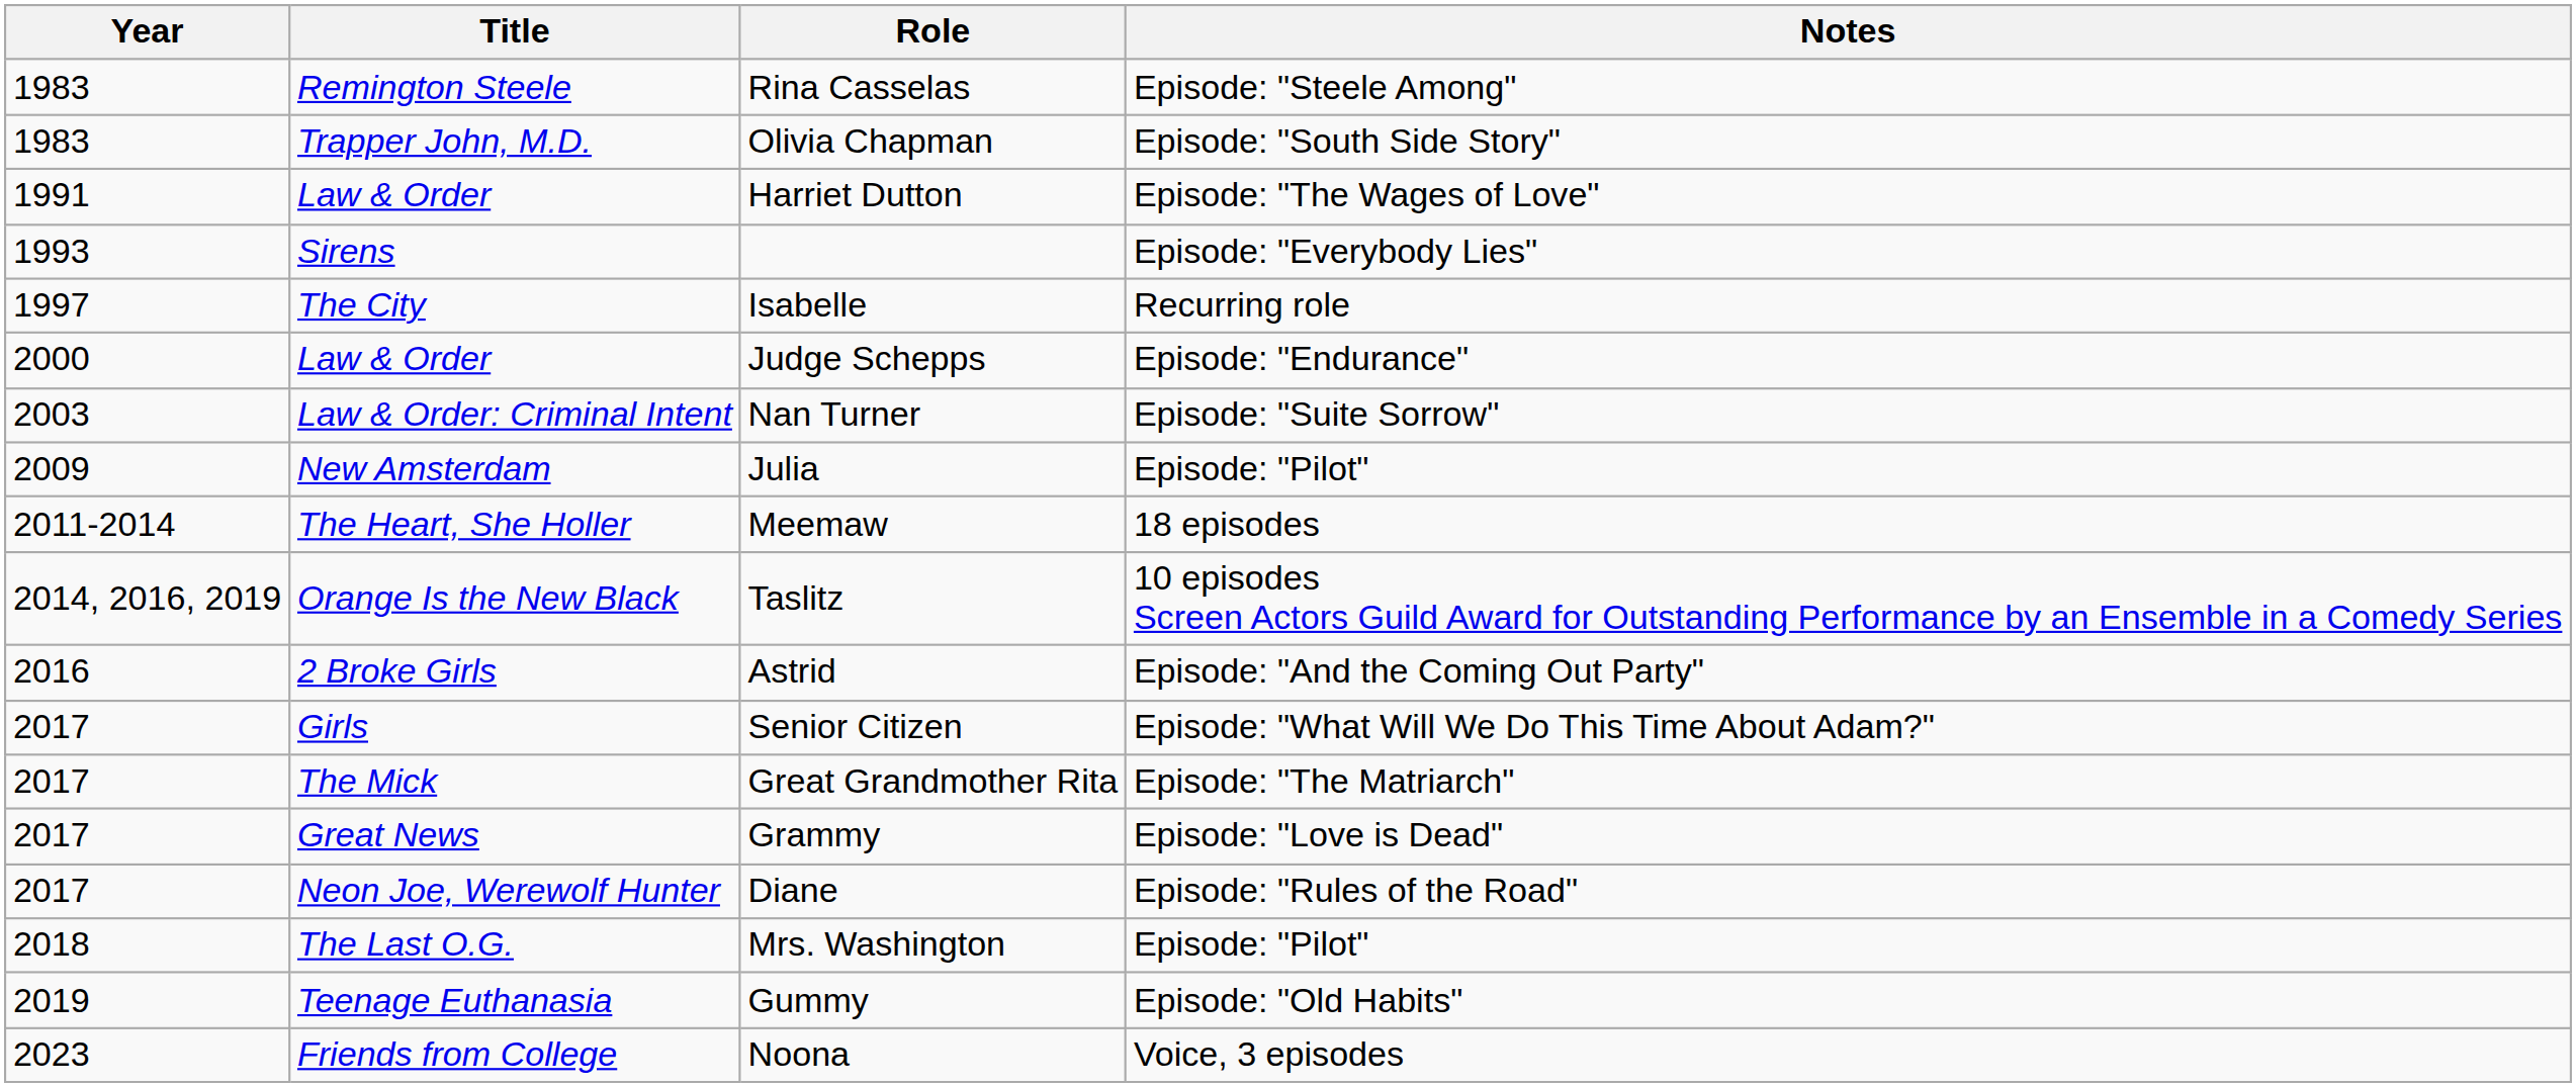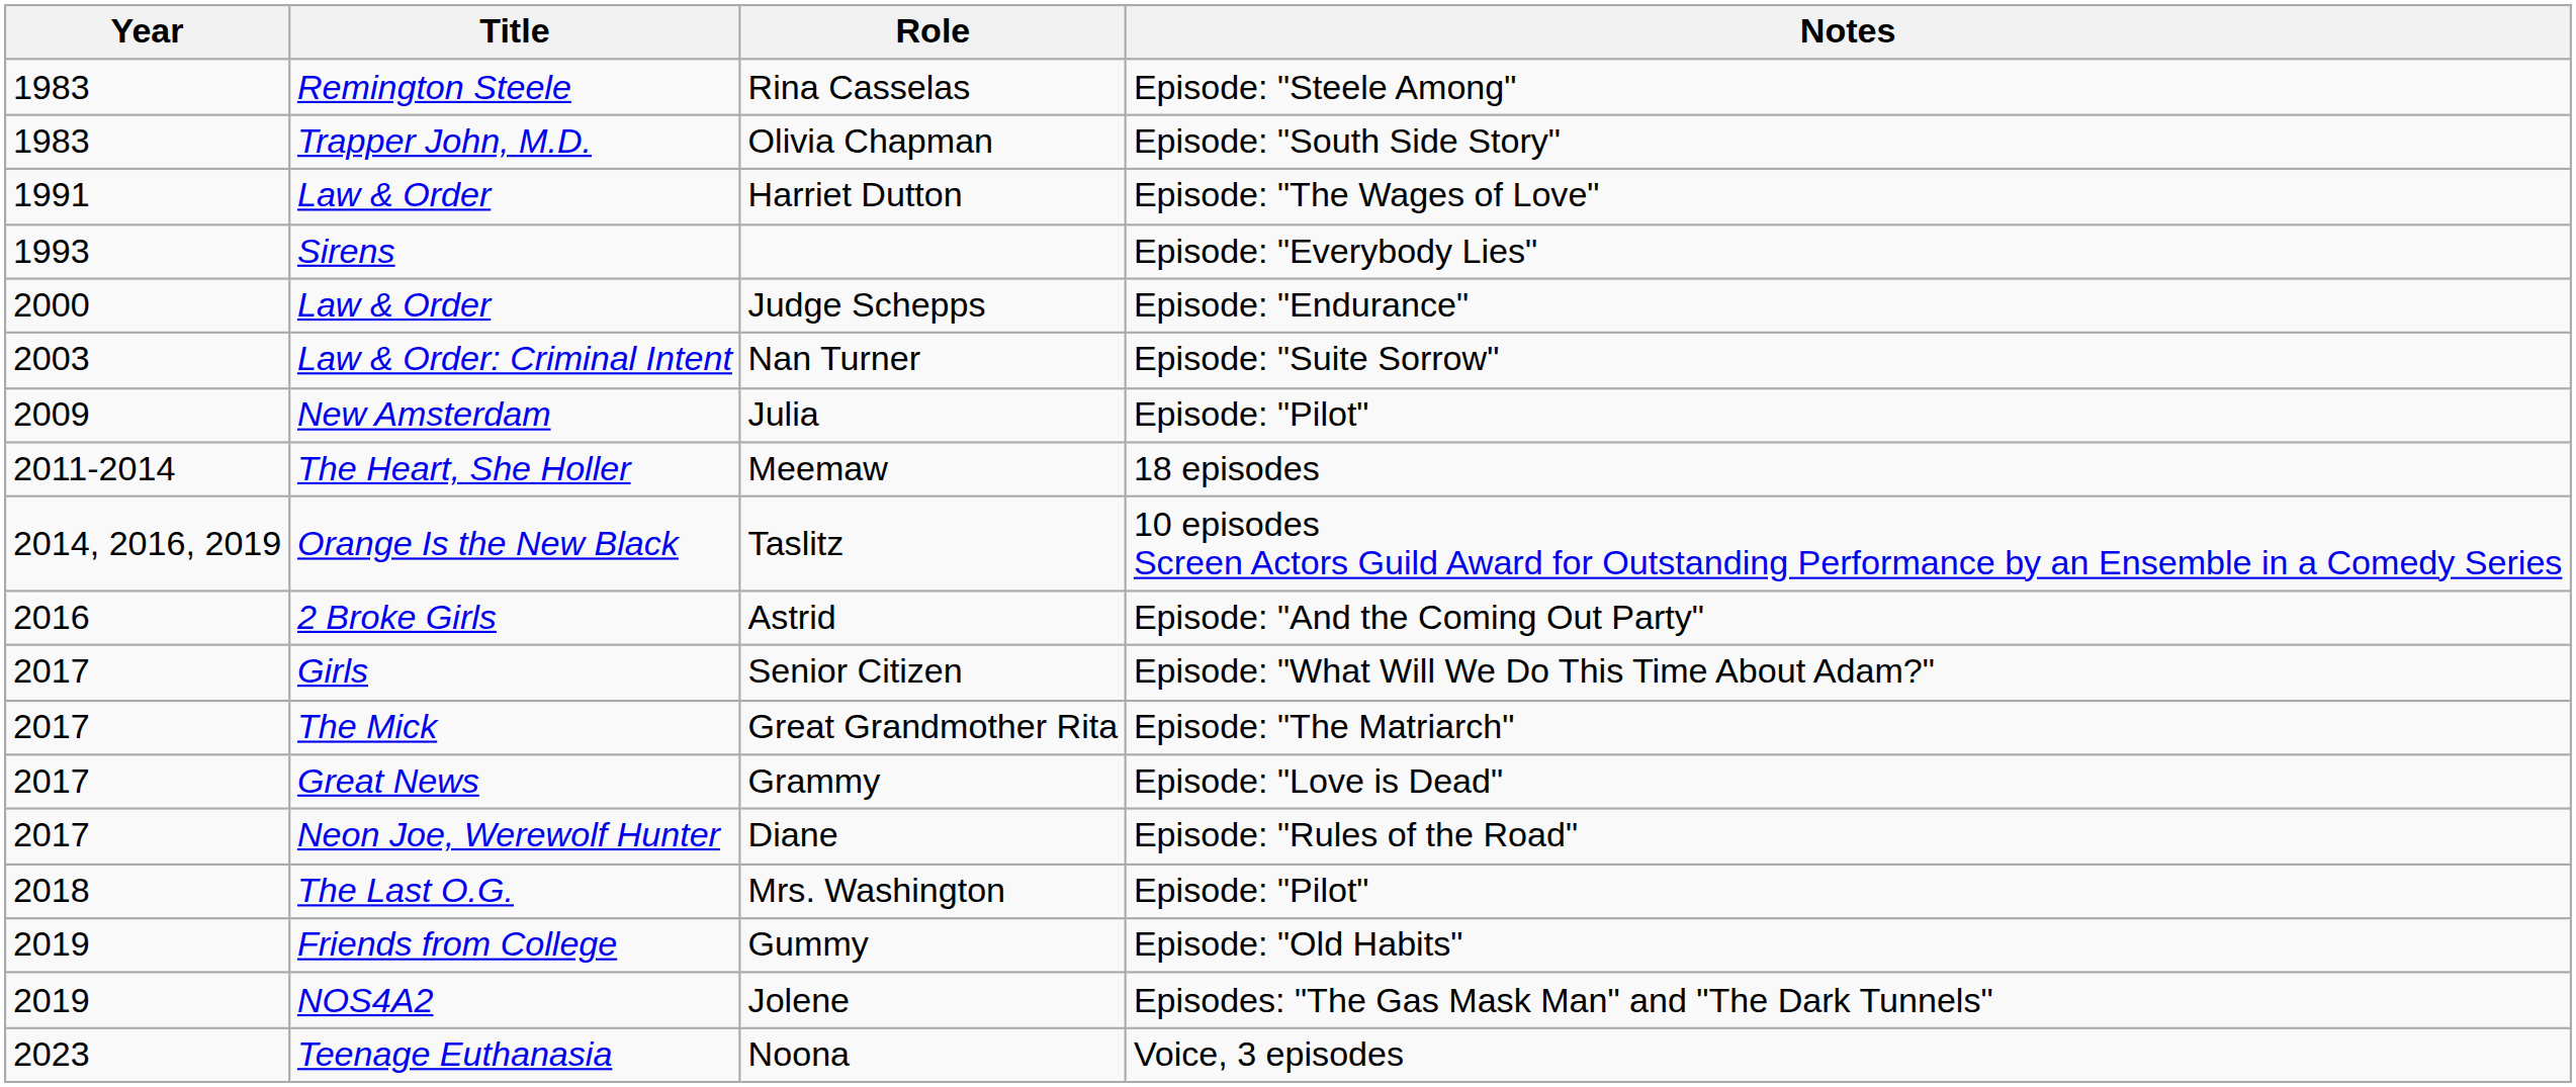- row: 1997 | The City | Isabelle | Recurring role
Gummy | Title: Teenage Euthanasia -> Friends from College
+ row: 2019 | NOS4A2 | Jolene | Episodes: "The Gas Mask Man" and "The Dark Tunnels"
Noona | Title: Friends from College -> Teenage Euthanasia
